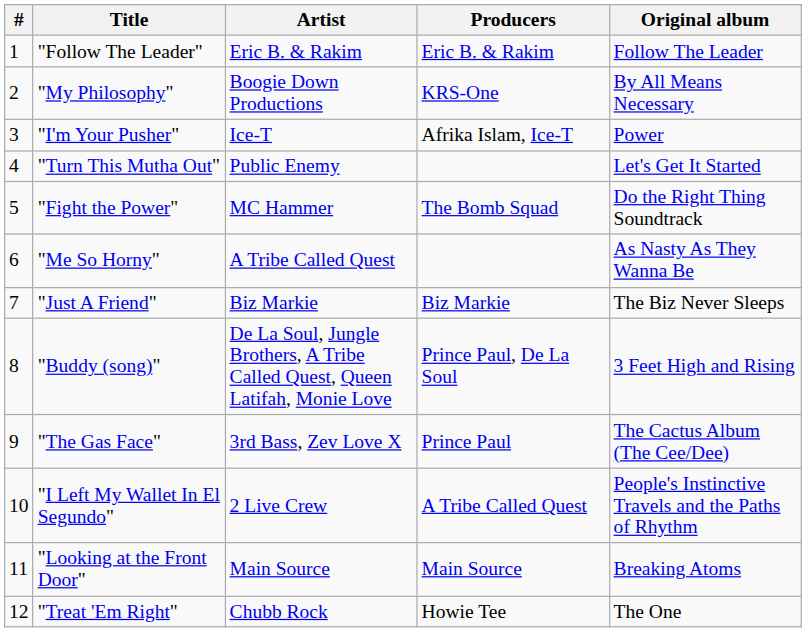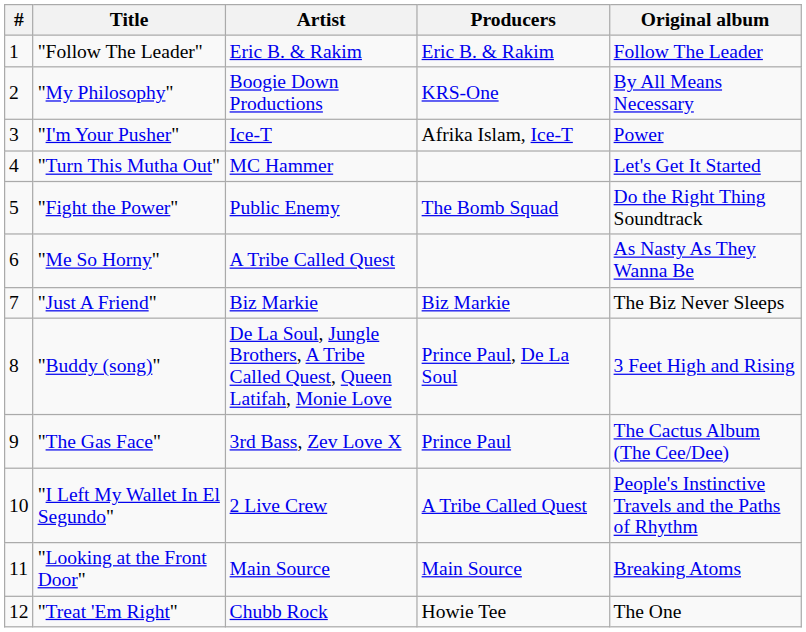"Turn This Mutha Out" | Artist: Public Enemy -> MC Hammer
"Fight the Power" | Artist: MC Hammer -> Public Enemy
